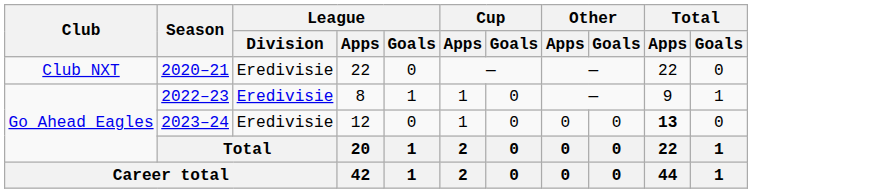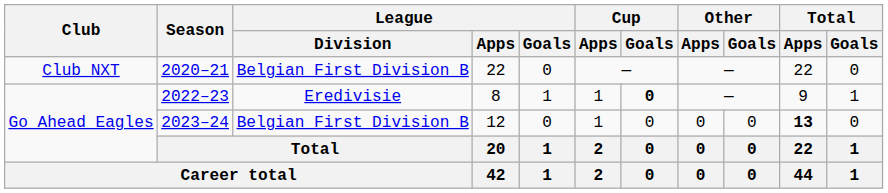2020–21 | League / Division: Eredivisie -> Belgian First Division B
2022–23 | Cup / Goals: normal -> bold
2023–24 | League / Division: Eredivisie -> Belgian First Division B
